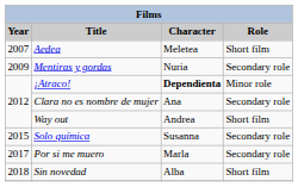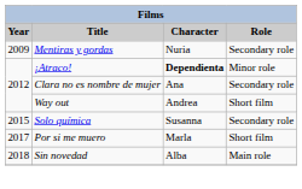- row: 2007 | Aedea | Meletea | Short film
Por si me muero | Role: Secondary role -> Short film
Sin novedad | Role: Short film -> Main role
